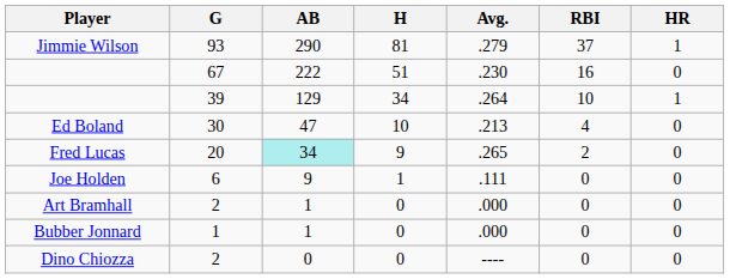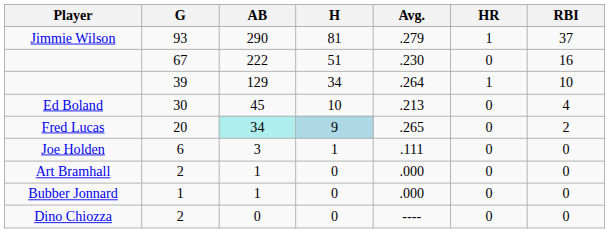columns swapped: HR <-> RBI
Ed Boland | AB: 47 -> 45
Fred Lucas | H: no background -> lightblue background
Joe Holden | AB: 9 -> 3
